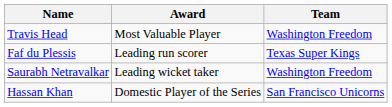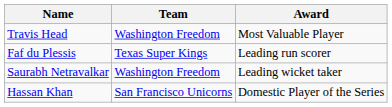columns swapped: Team <-> Award
